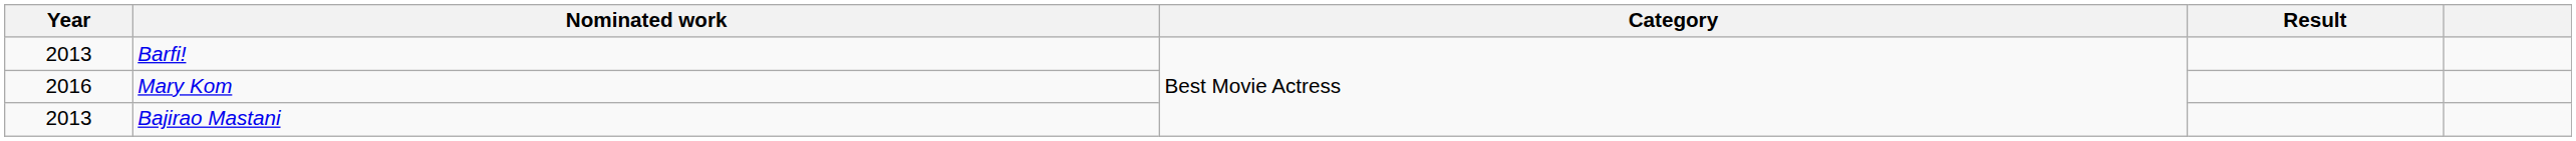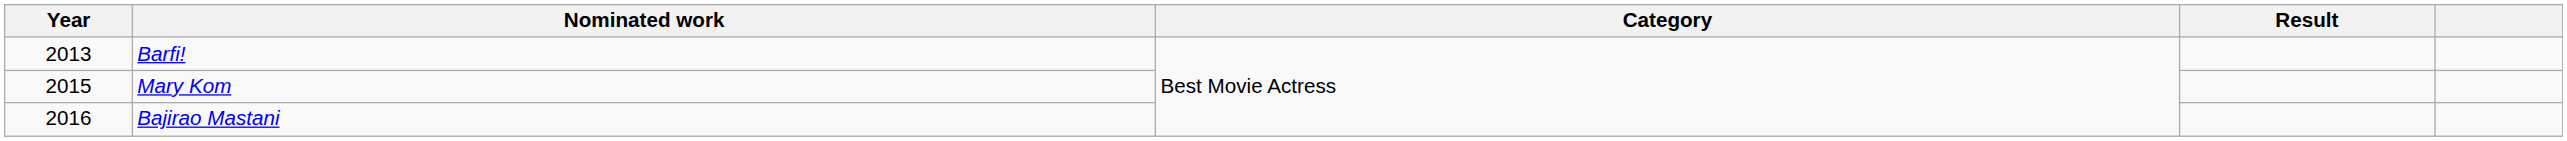Mary Kom | Year: 2016 -> 2015
Bajirao Mastani | Year: 2013 -> 2016
